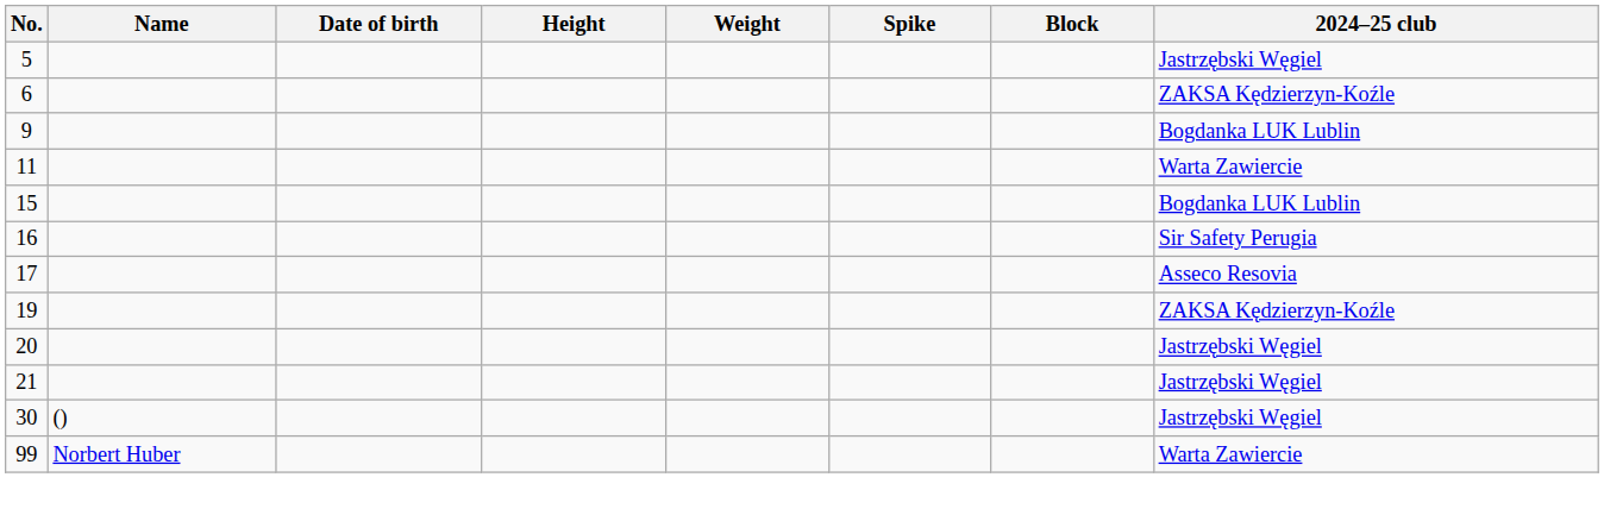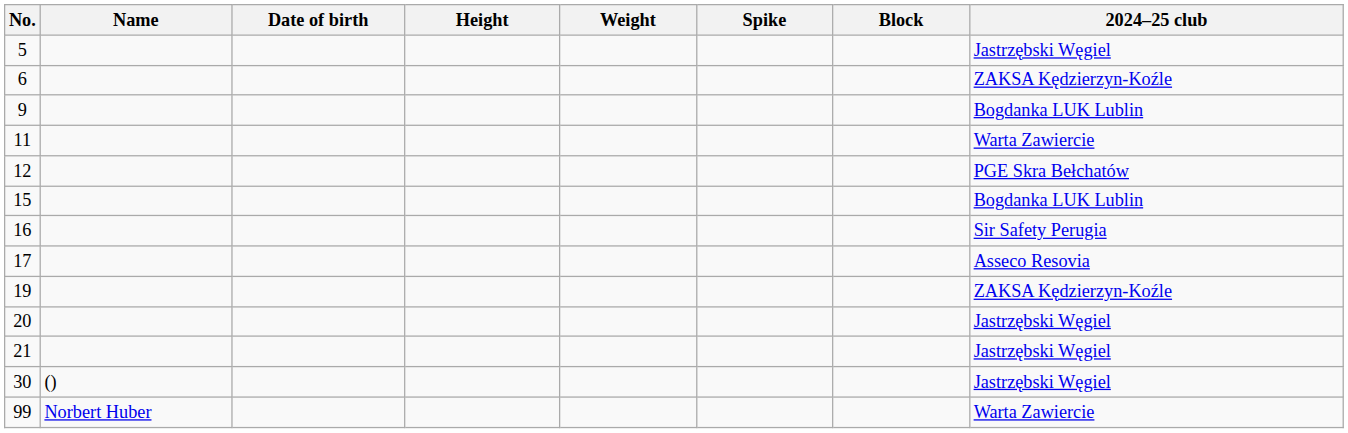+ row: 12 | PGE Skra Bełchatów
